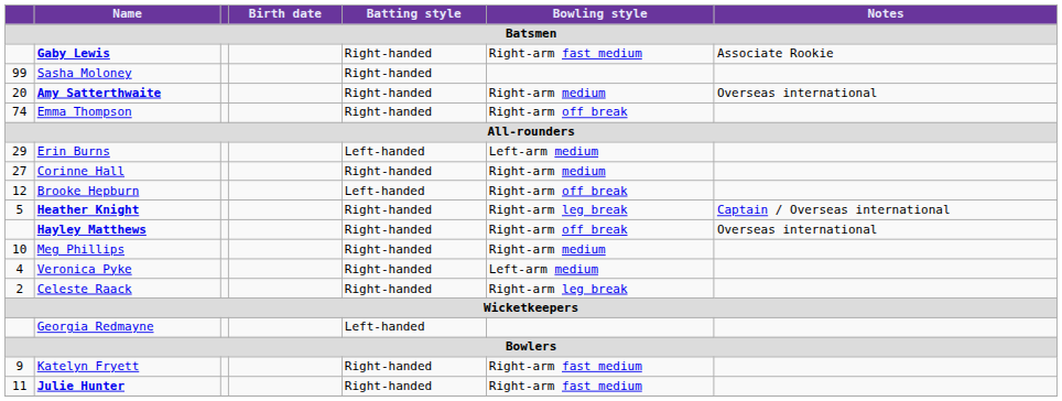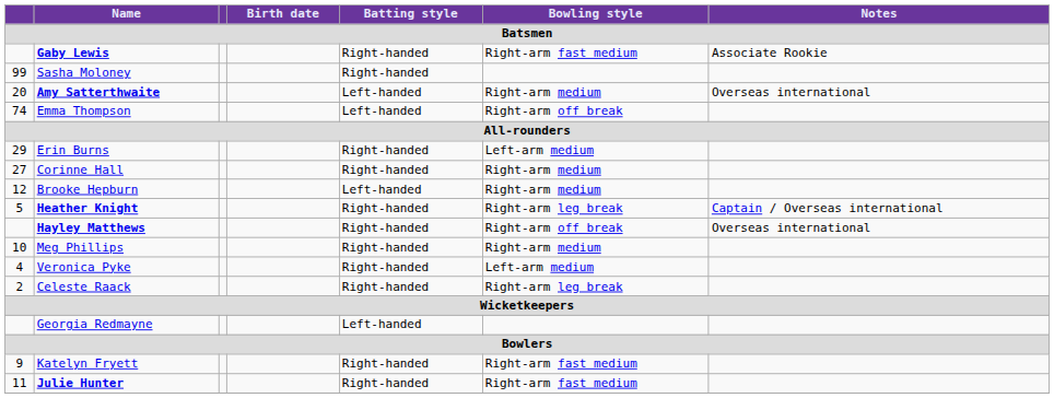Amy Satterthwaite | Batting style: Right-handed -> Left-handed
Emma Thompson | Batting style: Right-handed -> Left-handed
Erin Burns | Batting style: Left-handed -> Right-handed
Brooke Hepburn | Bowling style: Right-arm off break -> Right-arm medium
